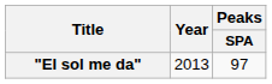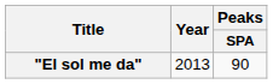"El sol me da" | Peaks / SPA: 97 -> 90
